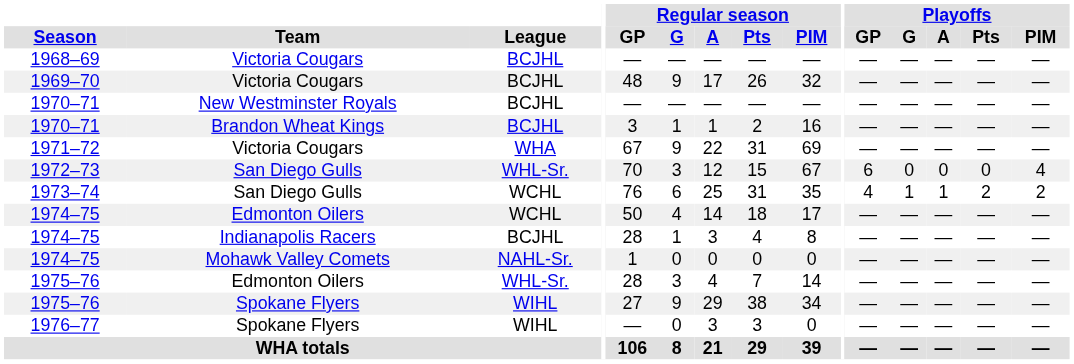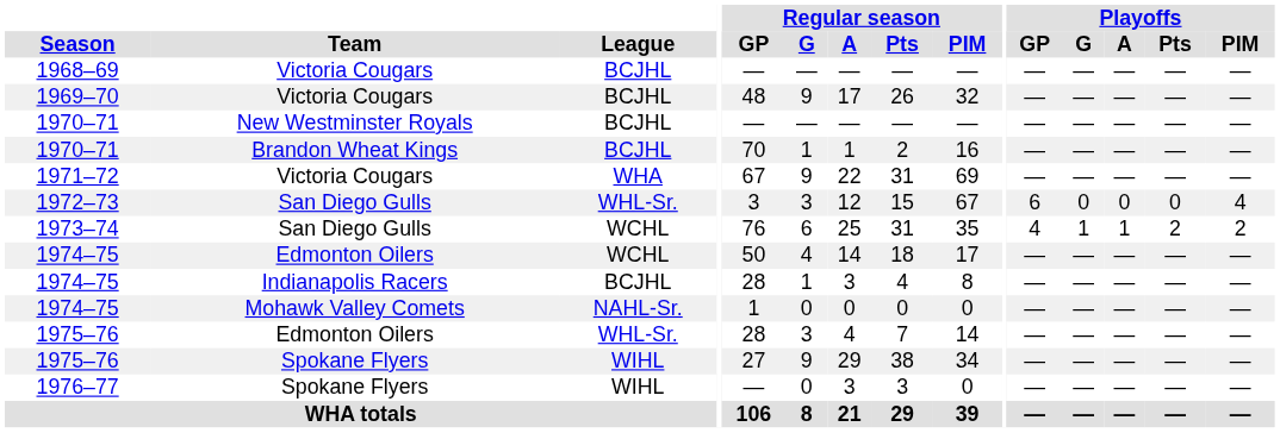1970–71 / Brandon Wheat Kings | Regular season / GP: 3 -> 70
1972–73 | Regular season / GP: 70 -> 3
